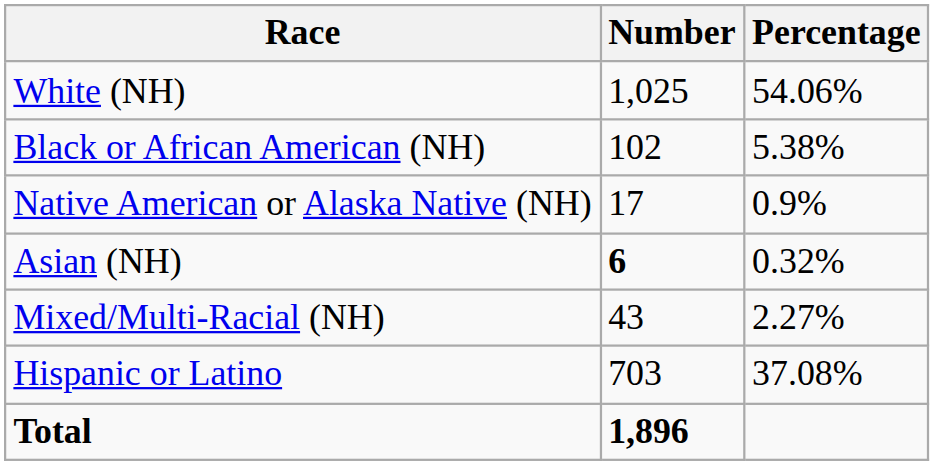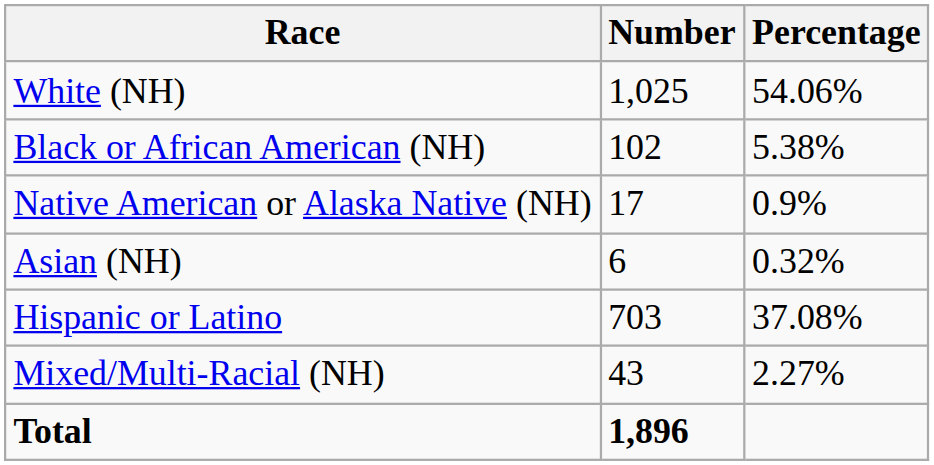Asian (NH) | Number: bold -> normal
rows swapped: Mixed/Multi-Racial (NH) <-> Hispanic or Latino
